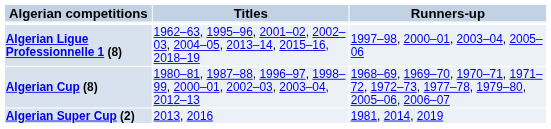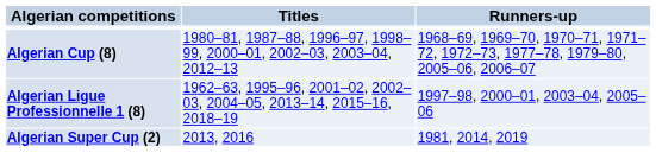rows swapped: Algerian Ligue Professionnelle 1 (8) <-> Algerian Cup (8)
